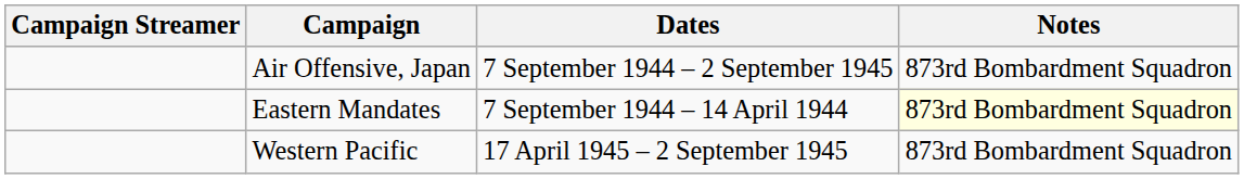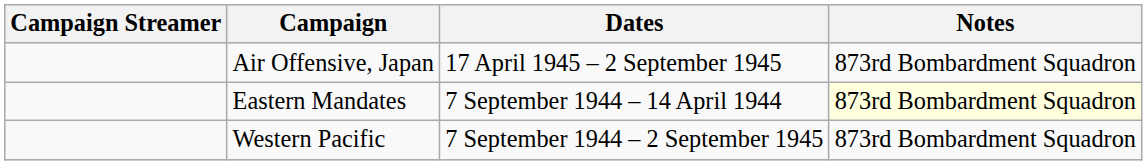Air Offensive, Japan | Dates: 7 September 1944 – 2 September 1945 -> 17 April 1945 – 2 September 1945
Western Pacific | Dates: 17 April 1945 – 2 September 1945 -> 7 September 1944 – 2 September 1945
